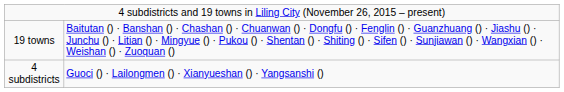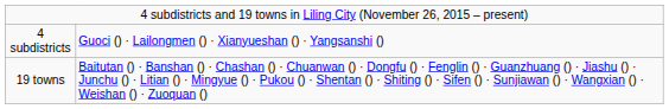rows swapped: 4 subdistricts <-> 19 towns
